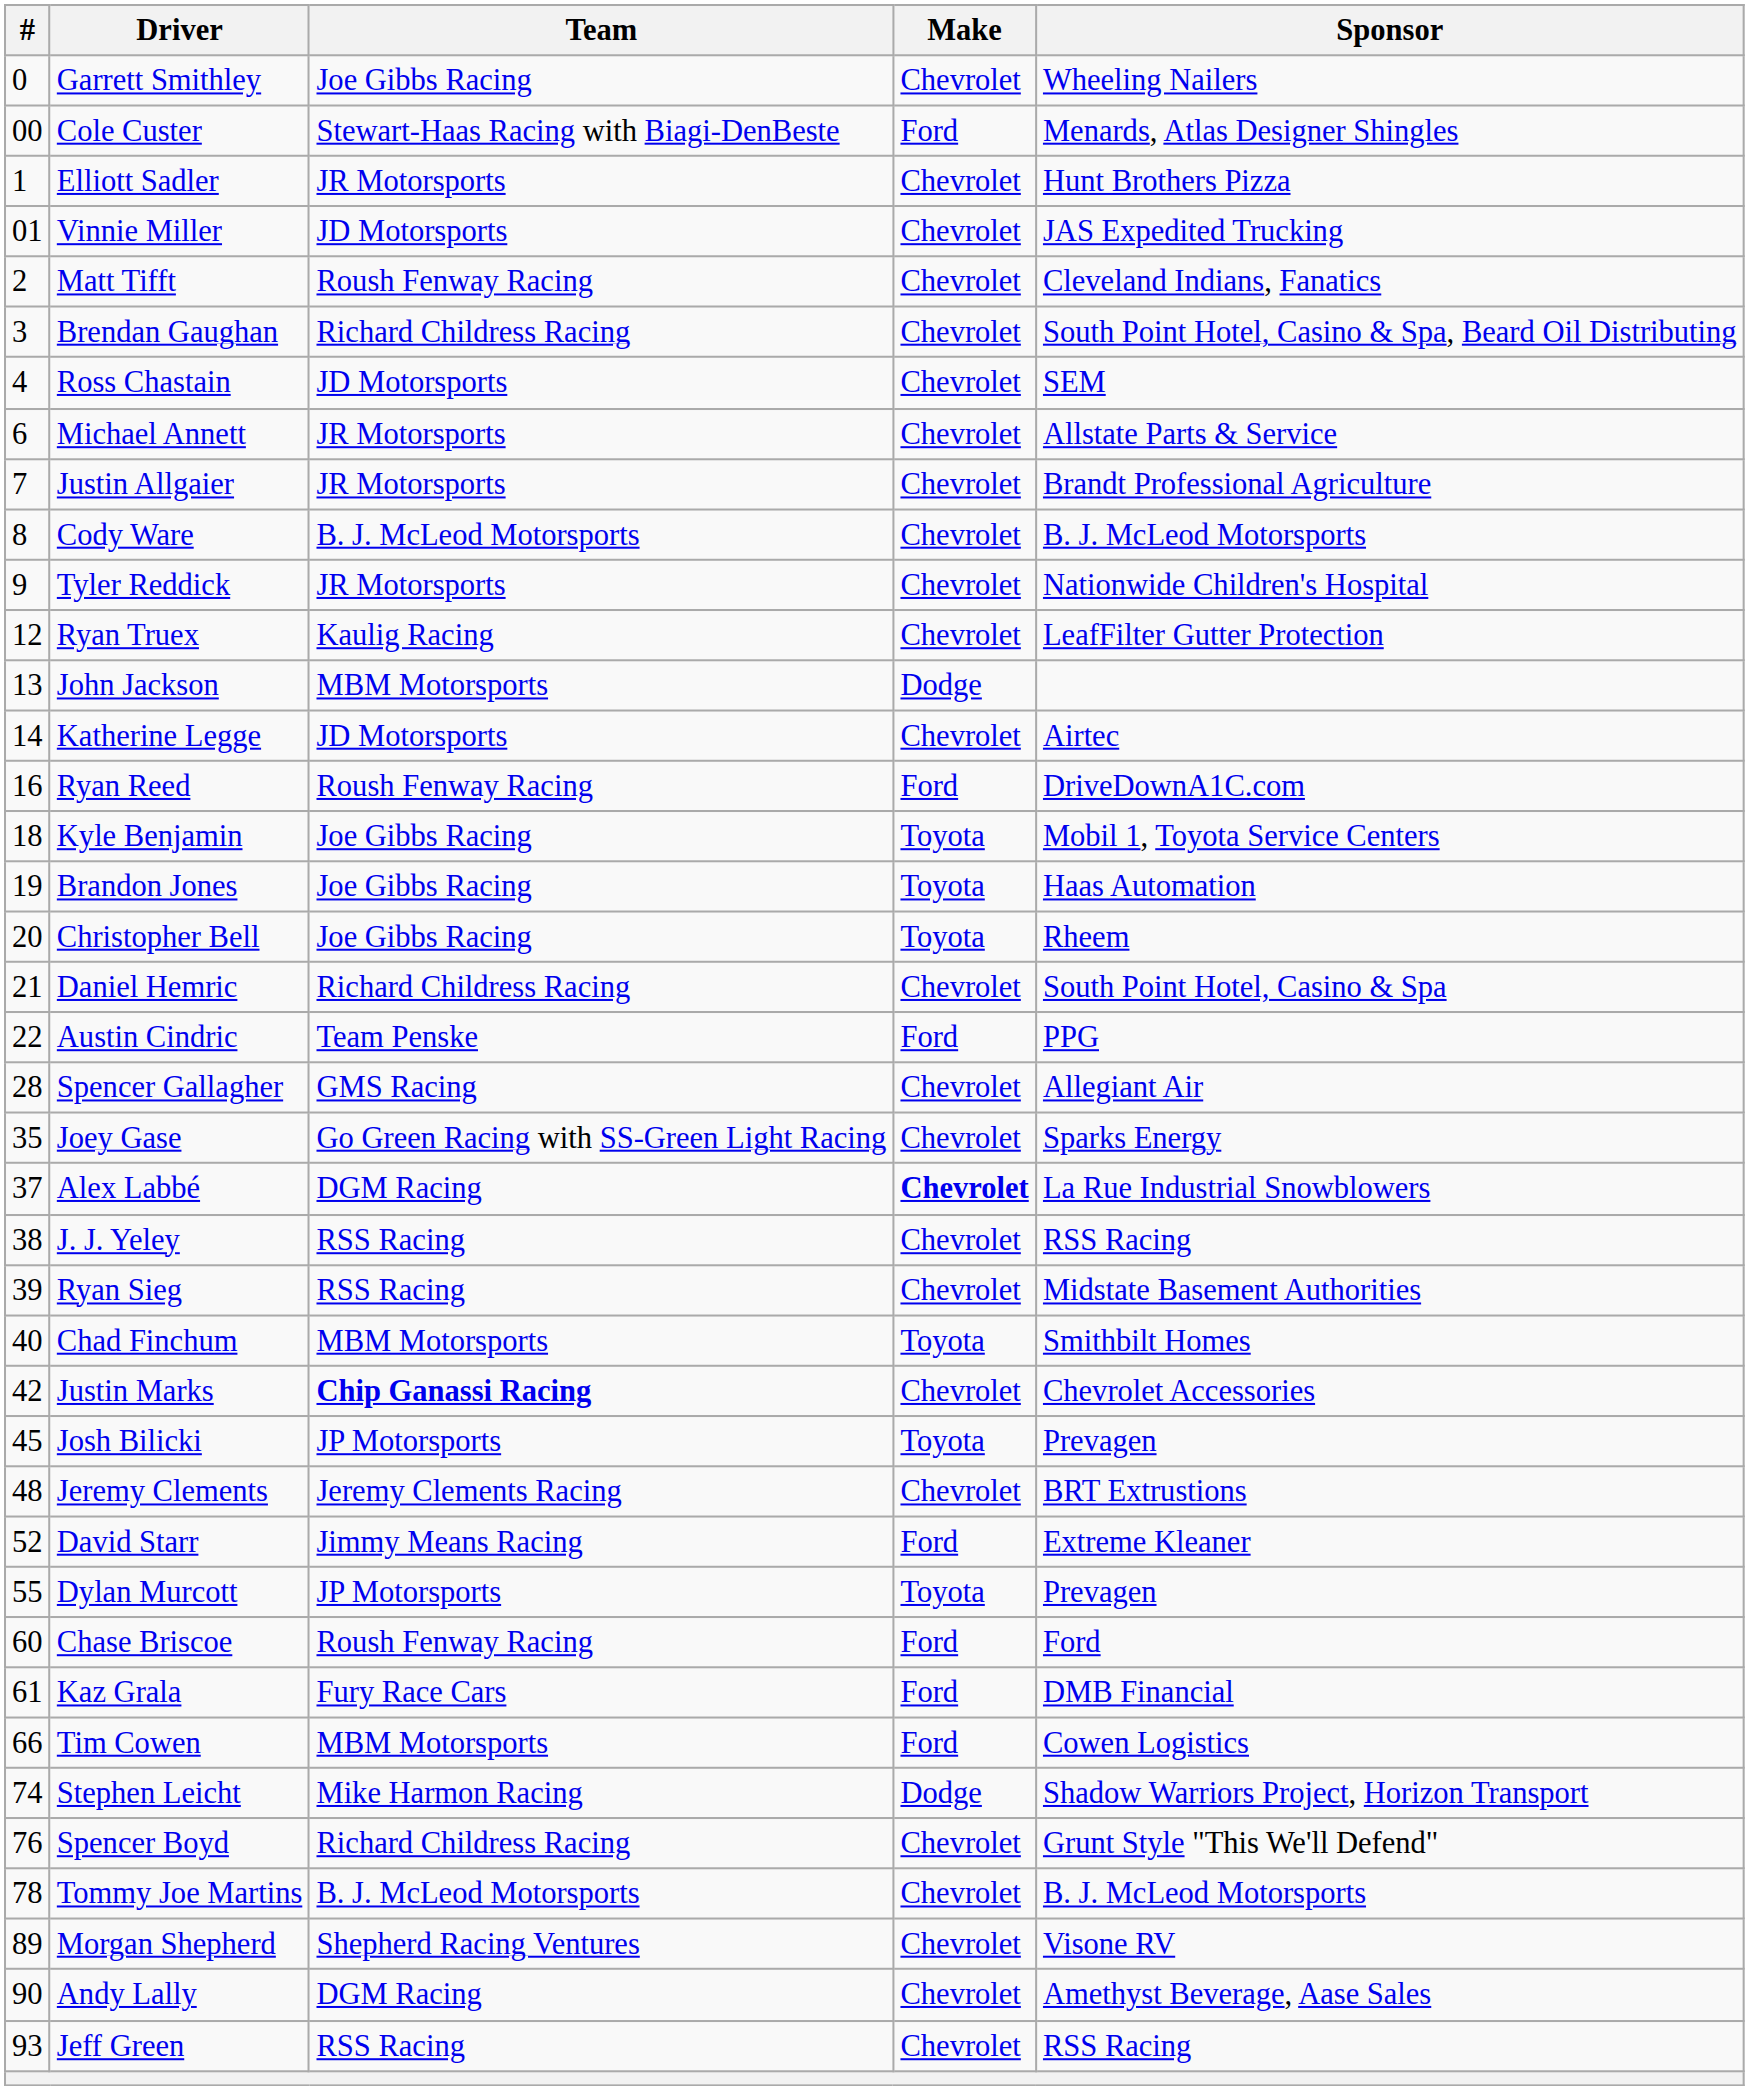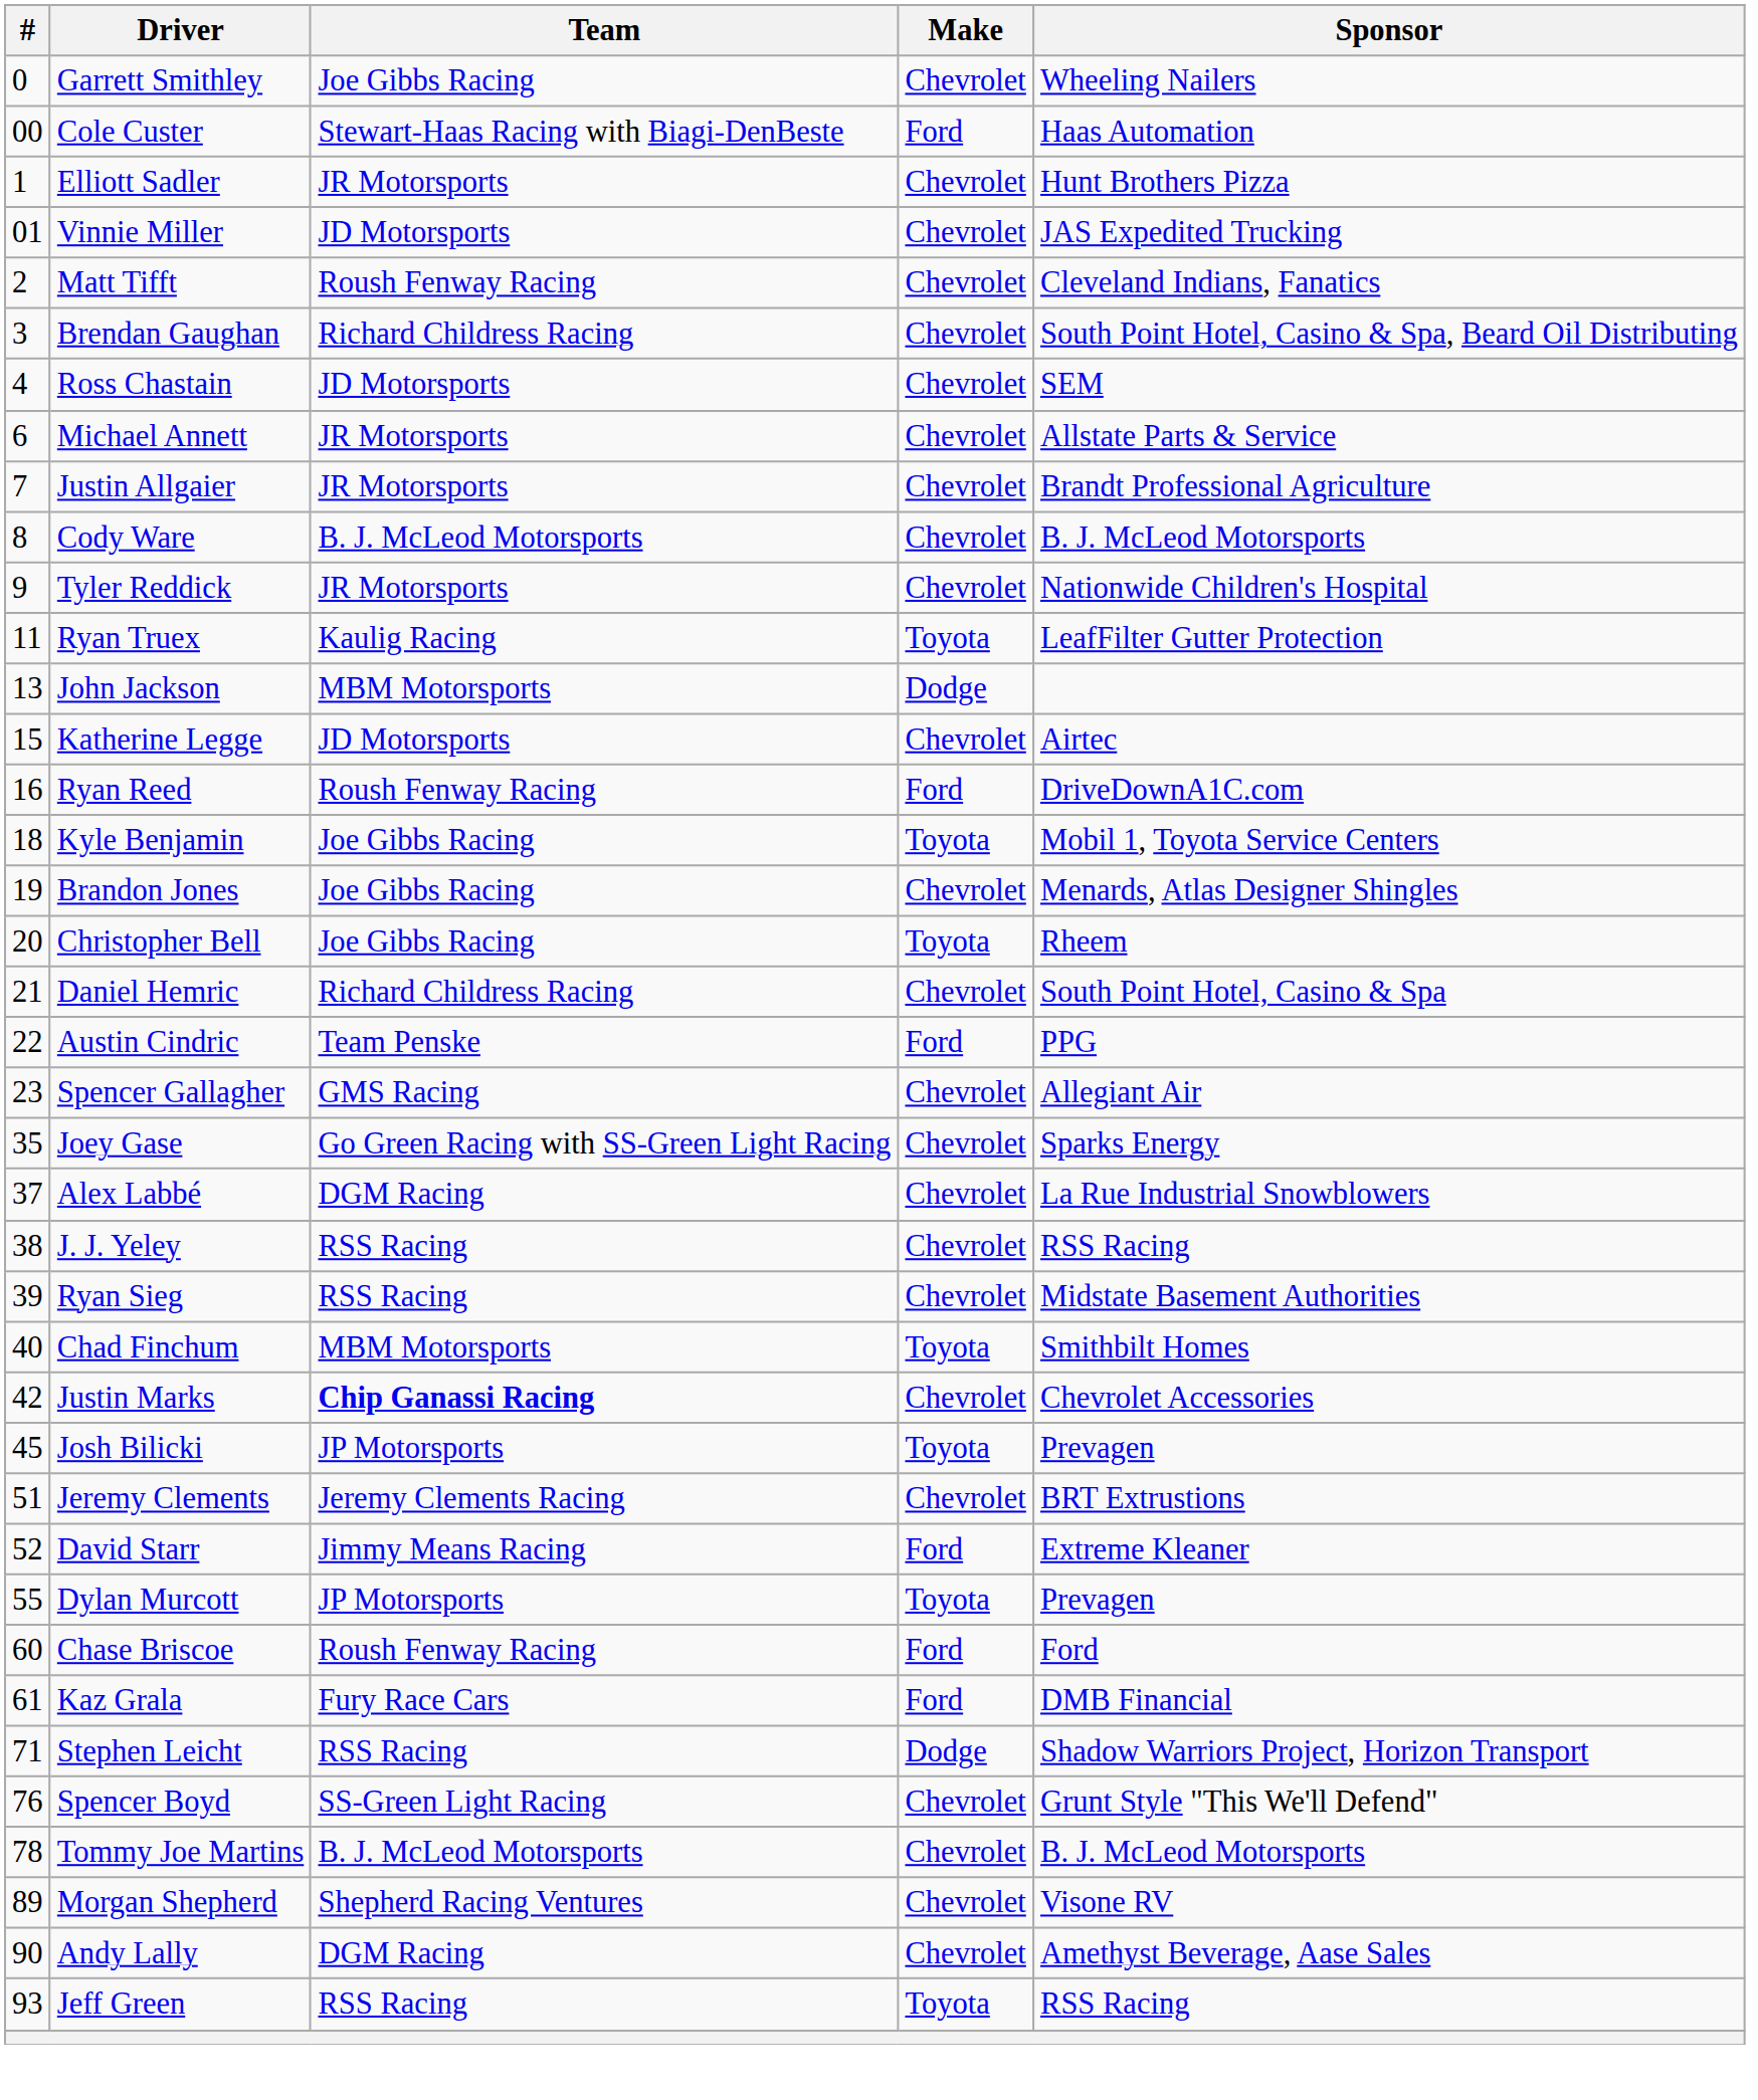Cole Custer | Sponsor: Menards, Atlas Designer Shingles -> Haas Automation
Ryan Truex | #: 12 -> 11
Ryan Truex | Make: Chevrolet -> Toyota
Katherine Legge | #: 14 -> 15
Brandon Jones | Make: Toyota -> Chevrolet
Brandon Jones | Sponsor: Haas Automation -> Menards, Atlas Designer Shingles
Spencer Gallagher | #: 28 -> 23
Alex Labbé | Make: bold -> normal
Jeremy Clements | #: 48 -> 51
- row: 66 | Tim Cowen | MBM Motorsports | Ford | Cowen Logistics
Stephen Leicht | #: 74 -> 71
Stephen Leicht | Team: Mike Harmon Racing -> RSS Racing
Spencer Boyd | Team: Richard Childress Racing -> SS-Green Light Racing
Jeff Green | Make: Chevrolet -> Toyota
